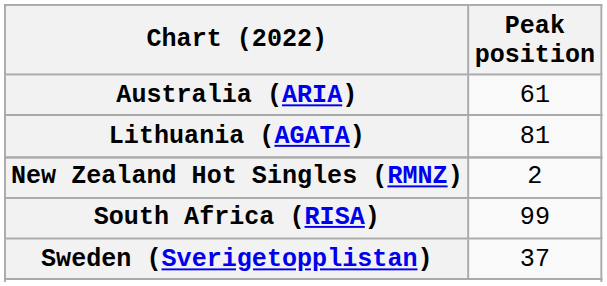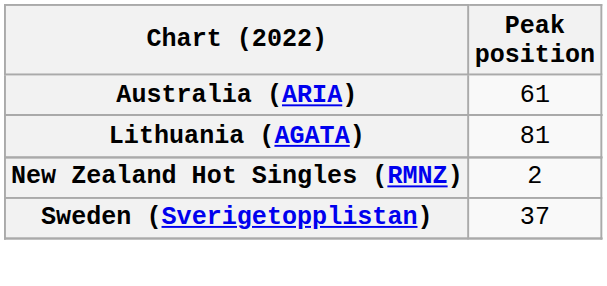- row: South Africa (RISA) | 99
